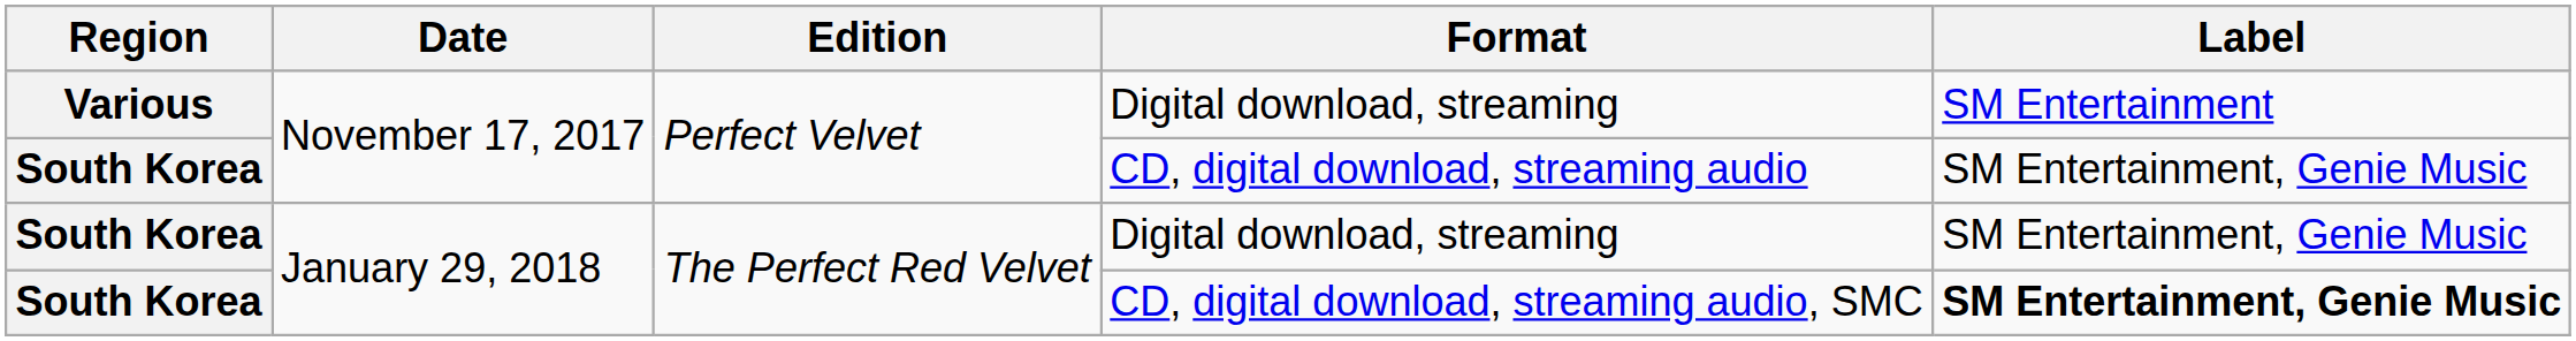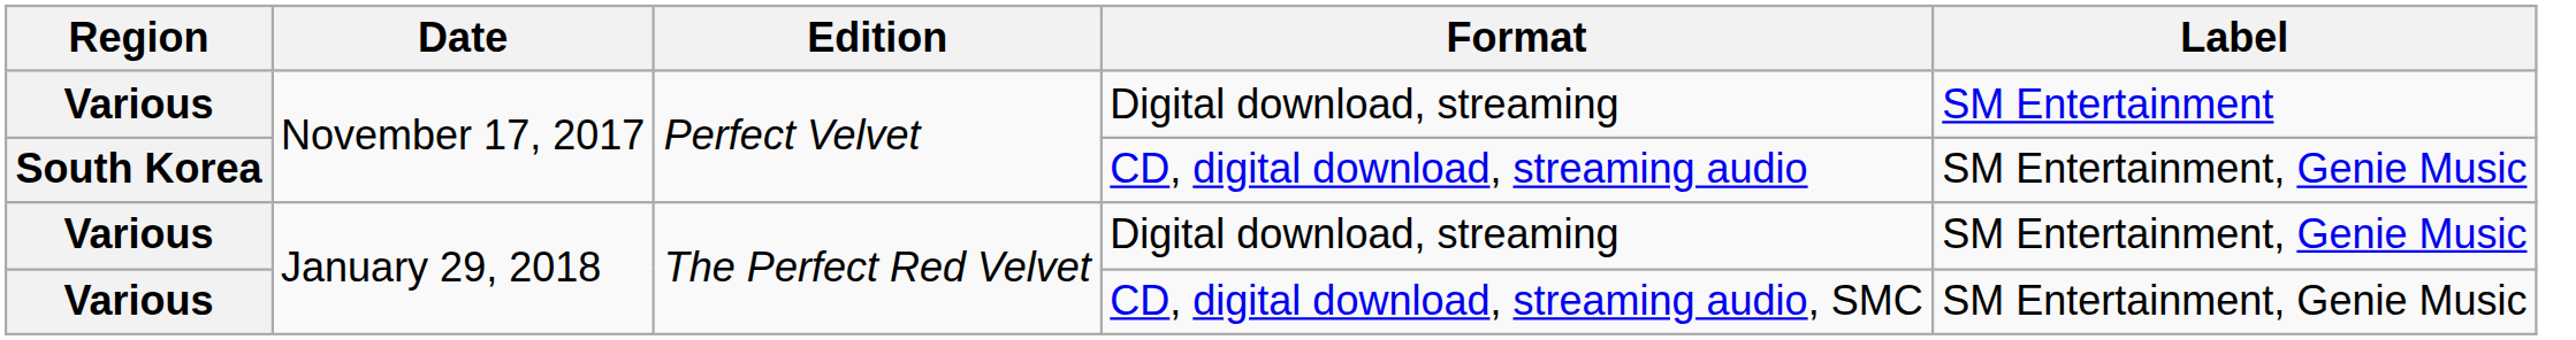January 29, 2018 / Digital download, streaming | Region: South Korea -> Various
CD, digital download, streaming audio, SMC | Region: South Korea -> Various
CD, digital download, streaming audio, SMC | Label: bold -> normal
